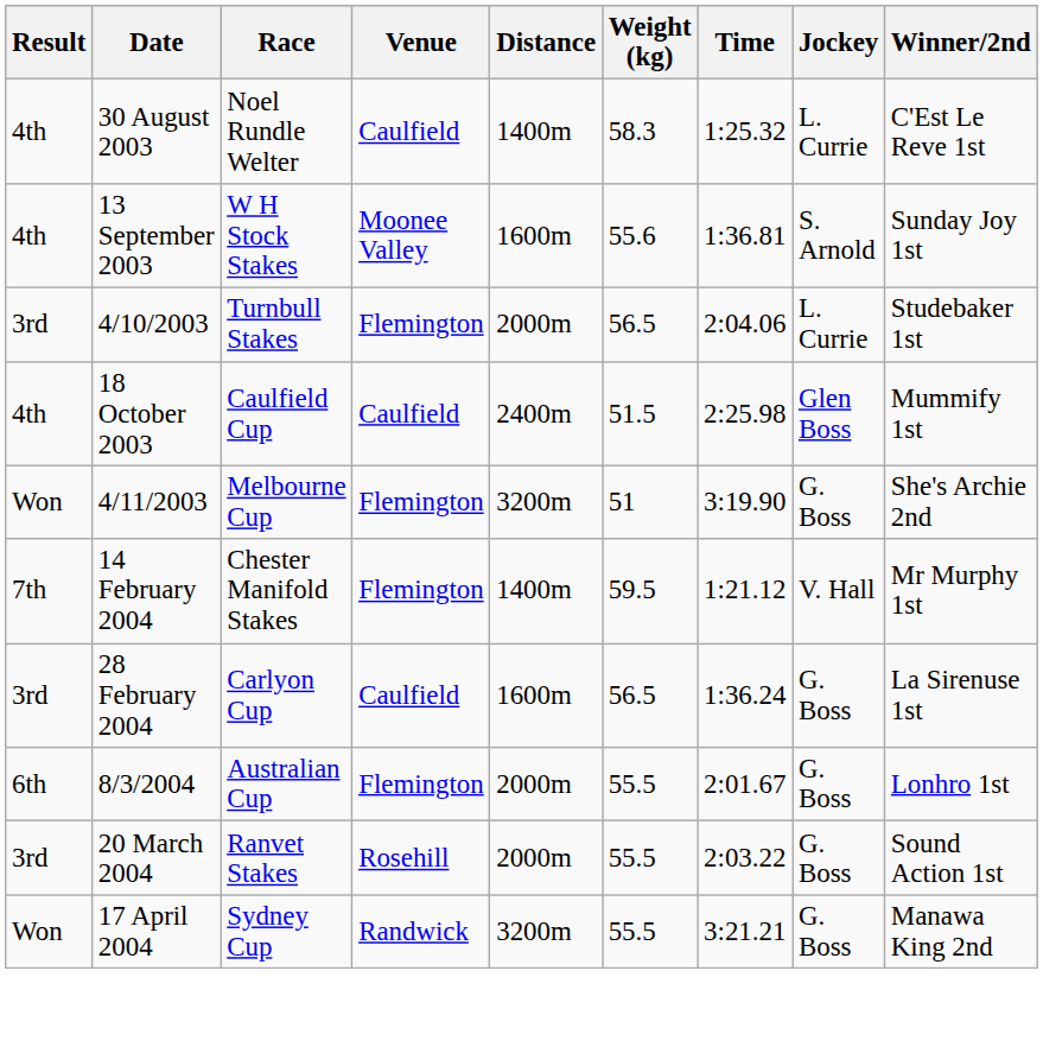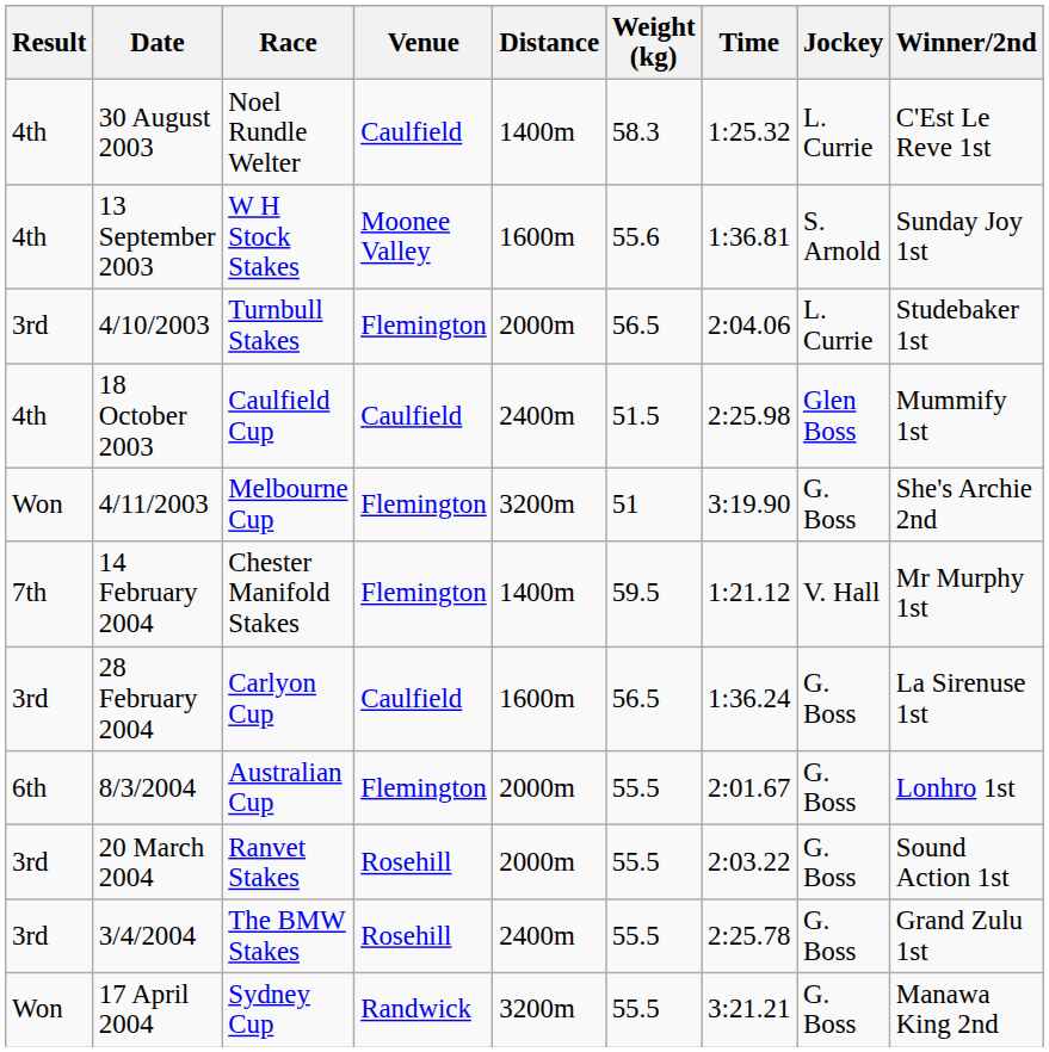+ row: 3rd | 3/4/2004 | The BMW Stakes | Rosehill | 2400m | 55.5 | 2:25.78 | G. Boss | Grand Zulu 1st
